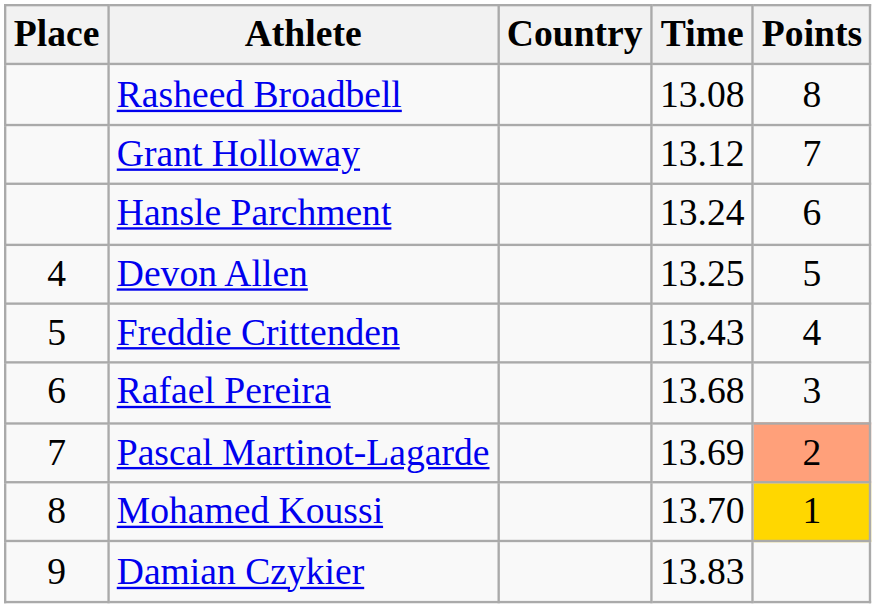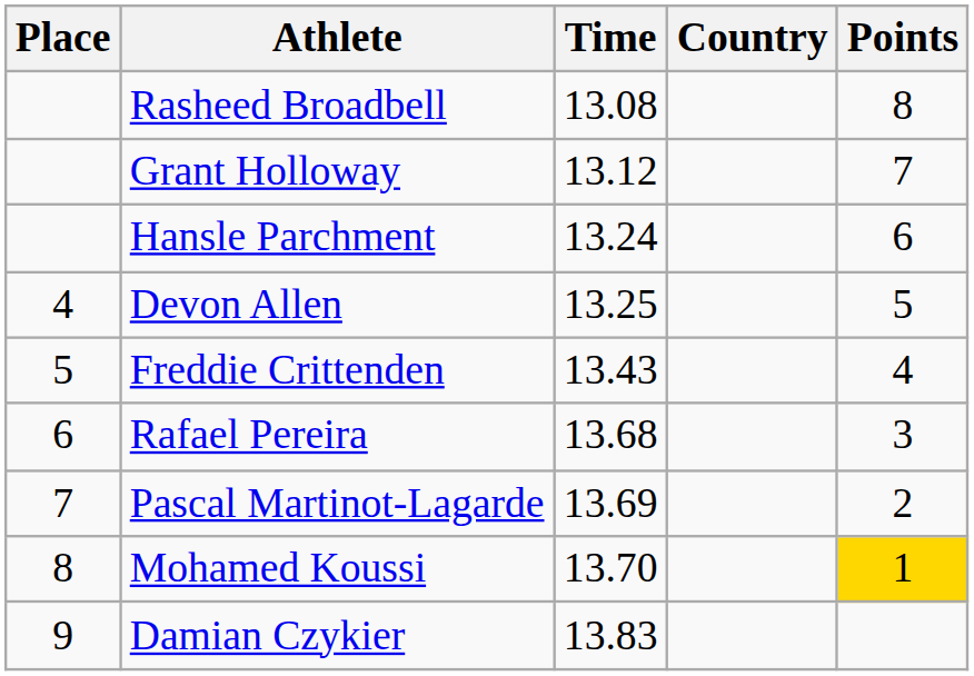columns swapped: Country <-> Time
Pascal Martinot-Lagarde | Points: lightsalmon background -> no background
